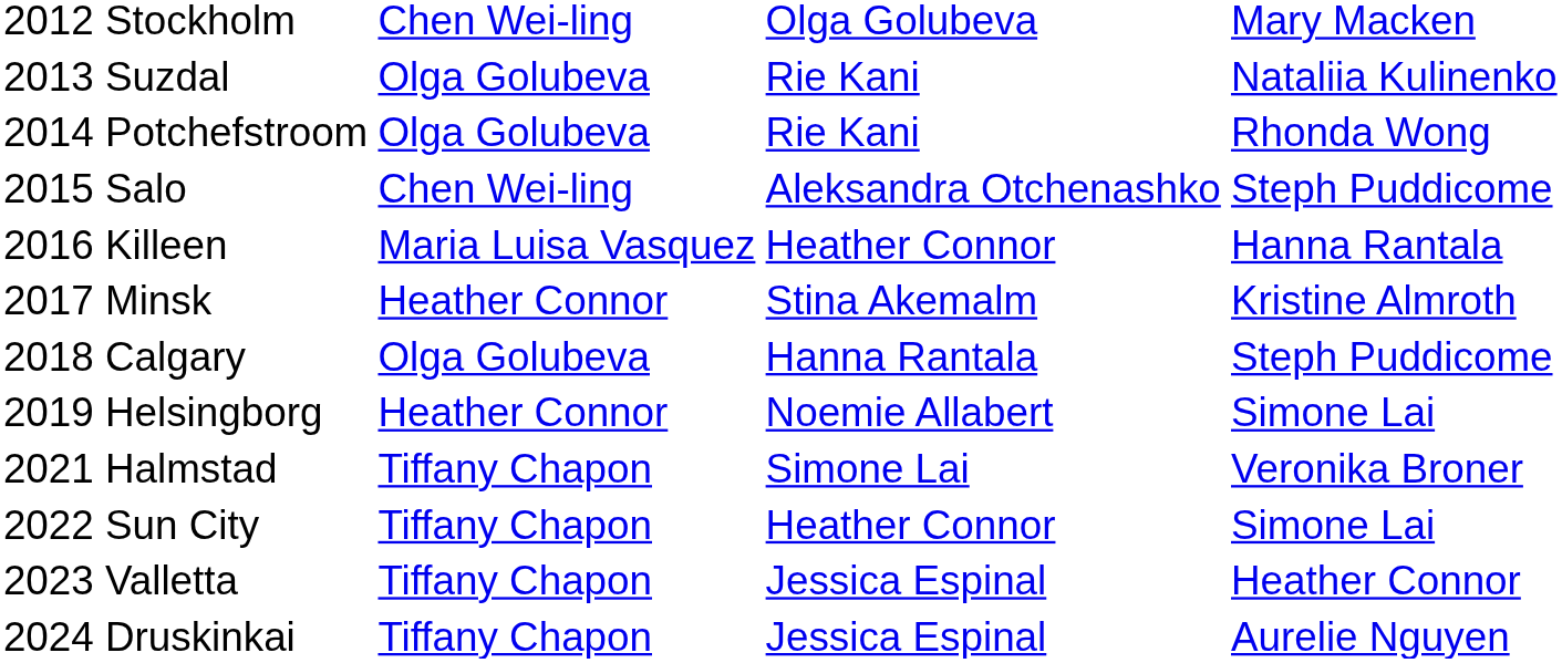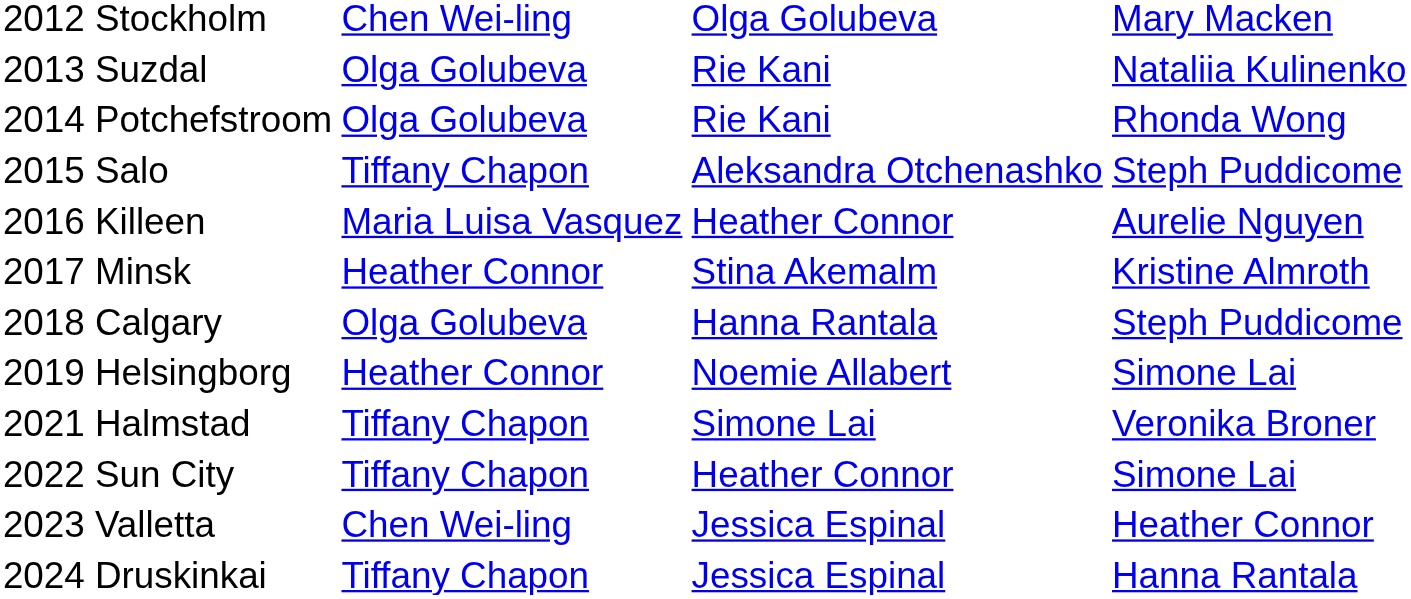2015 Salo | column 2: Chen Wei-ling -> Tiffany Chapon
2016 Killeen | column 4: Hanna Rantala -> Aurelie Nguyen
2023 Valletta | column 2: Tiffany Chapon -> Chen Wei-ling
2024 Druskinkai | column 4: Aurelie Nguyen -> Hanna Rantala
